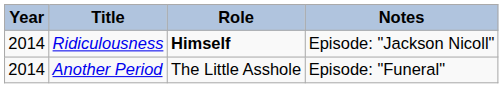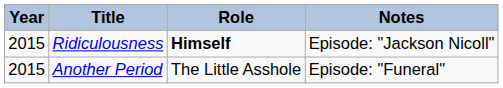Ridiculousness | Year: 2014 -> 2015
Another Period | Year: 2014 -> 2015
